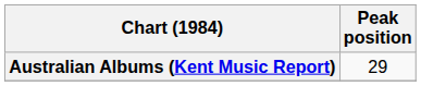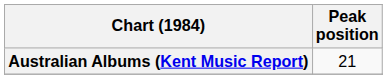Australian Albums (Kent Music Report) | Peak position: 29 -> 21
